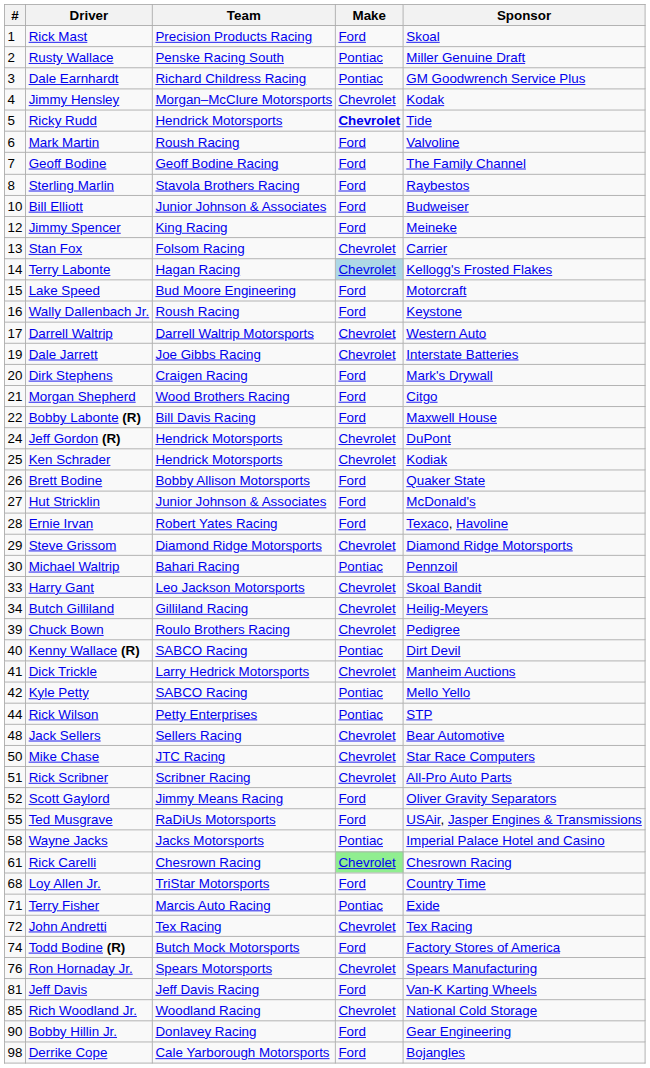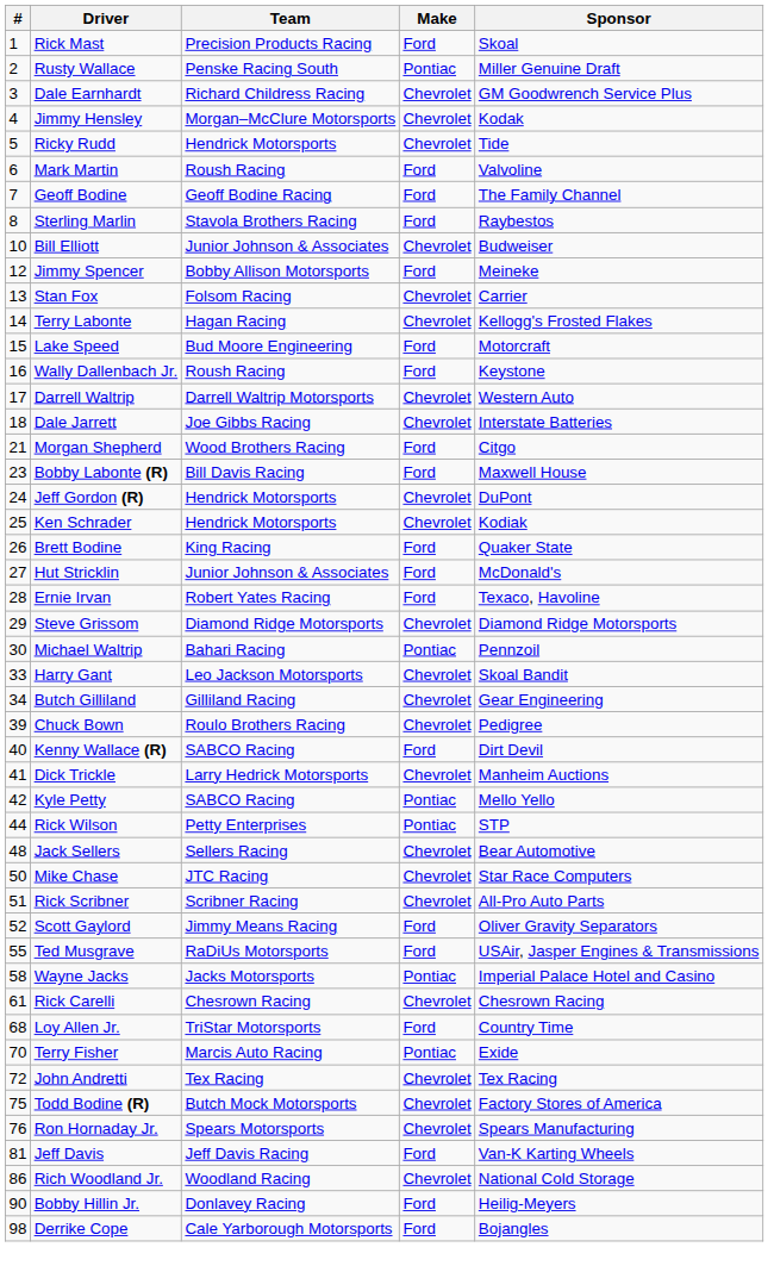Dale Earnhardt | Make: Pontiac -> Chevrolet
Ricky Rudd | Make: bold -> normal
Bill Elliott | Make: Ford -> Chevrolet
Jimmy Spencer | Team: King Racing -> Bobby Allison Motorsports
Terry Labonte | Make: lightblue background -> no background
Dale Jarrett | #: 19 -> 18
- row: 20 | Dirk Stephens | Craigen Racing | Ford | Mark's Drywall
Bobby Labonte (R) | #: 22 -> 23
Brett Bodine | Team: Bobby Allison Motorsports -> King Racing
Butch Gilliland | Sponsor: Heilig-Meyers -> Gear Engineering
Kenny Wallace (R) | Make: Pontiac -> Ford
Rick Carelli | Make: lightgreen background -> no background
Terry Fisher | #: 71 -> 70
Todd Bodine (R) | #: 74 -> 75
Todd Bodine (R) | Make: Ford -> Chevrolet
Rich Woodland Jr. | #: 85 -> 86
Bobby Hillin Jr. | Sponsor: Gear Engineering -> Heilig-Meyers
